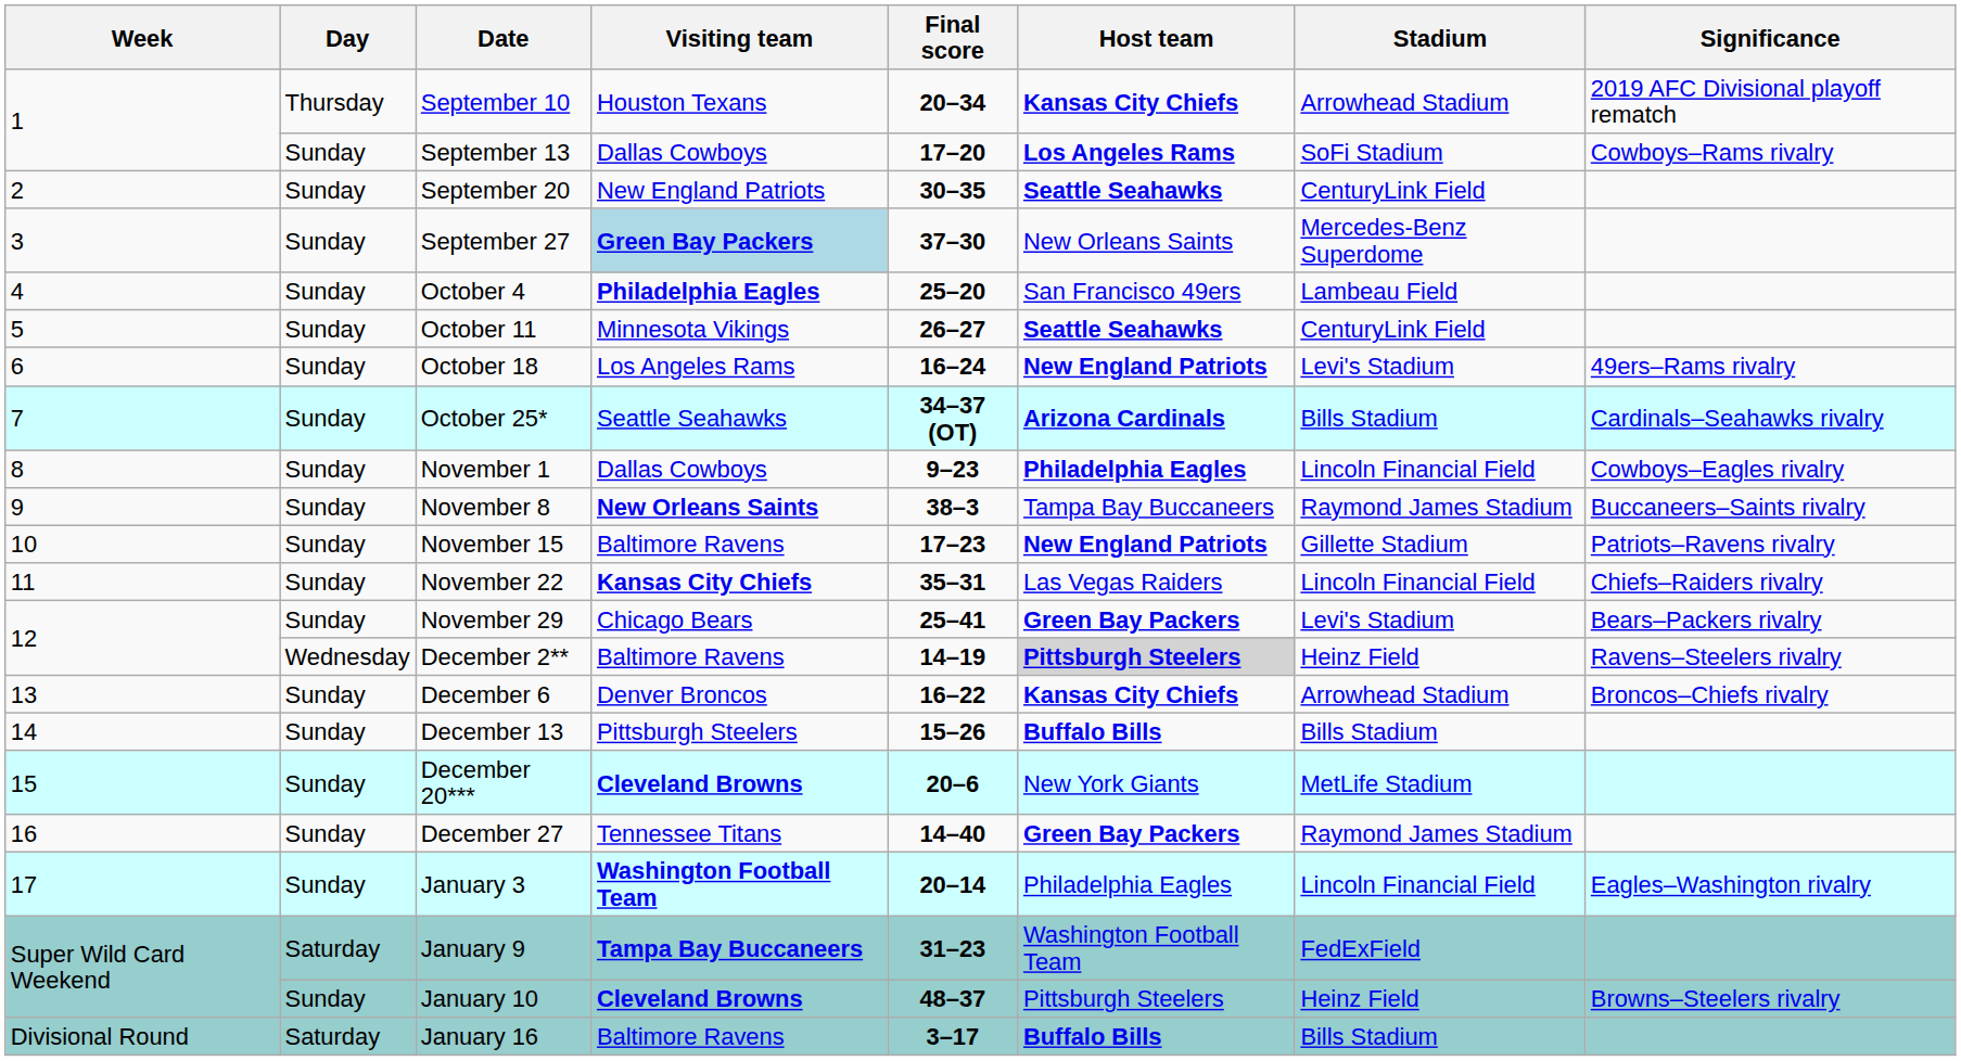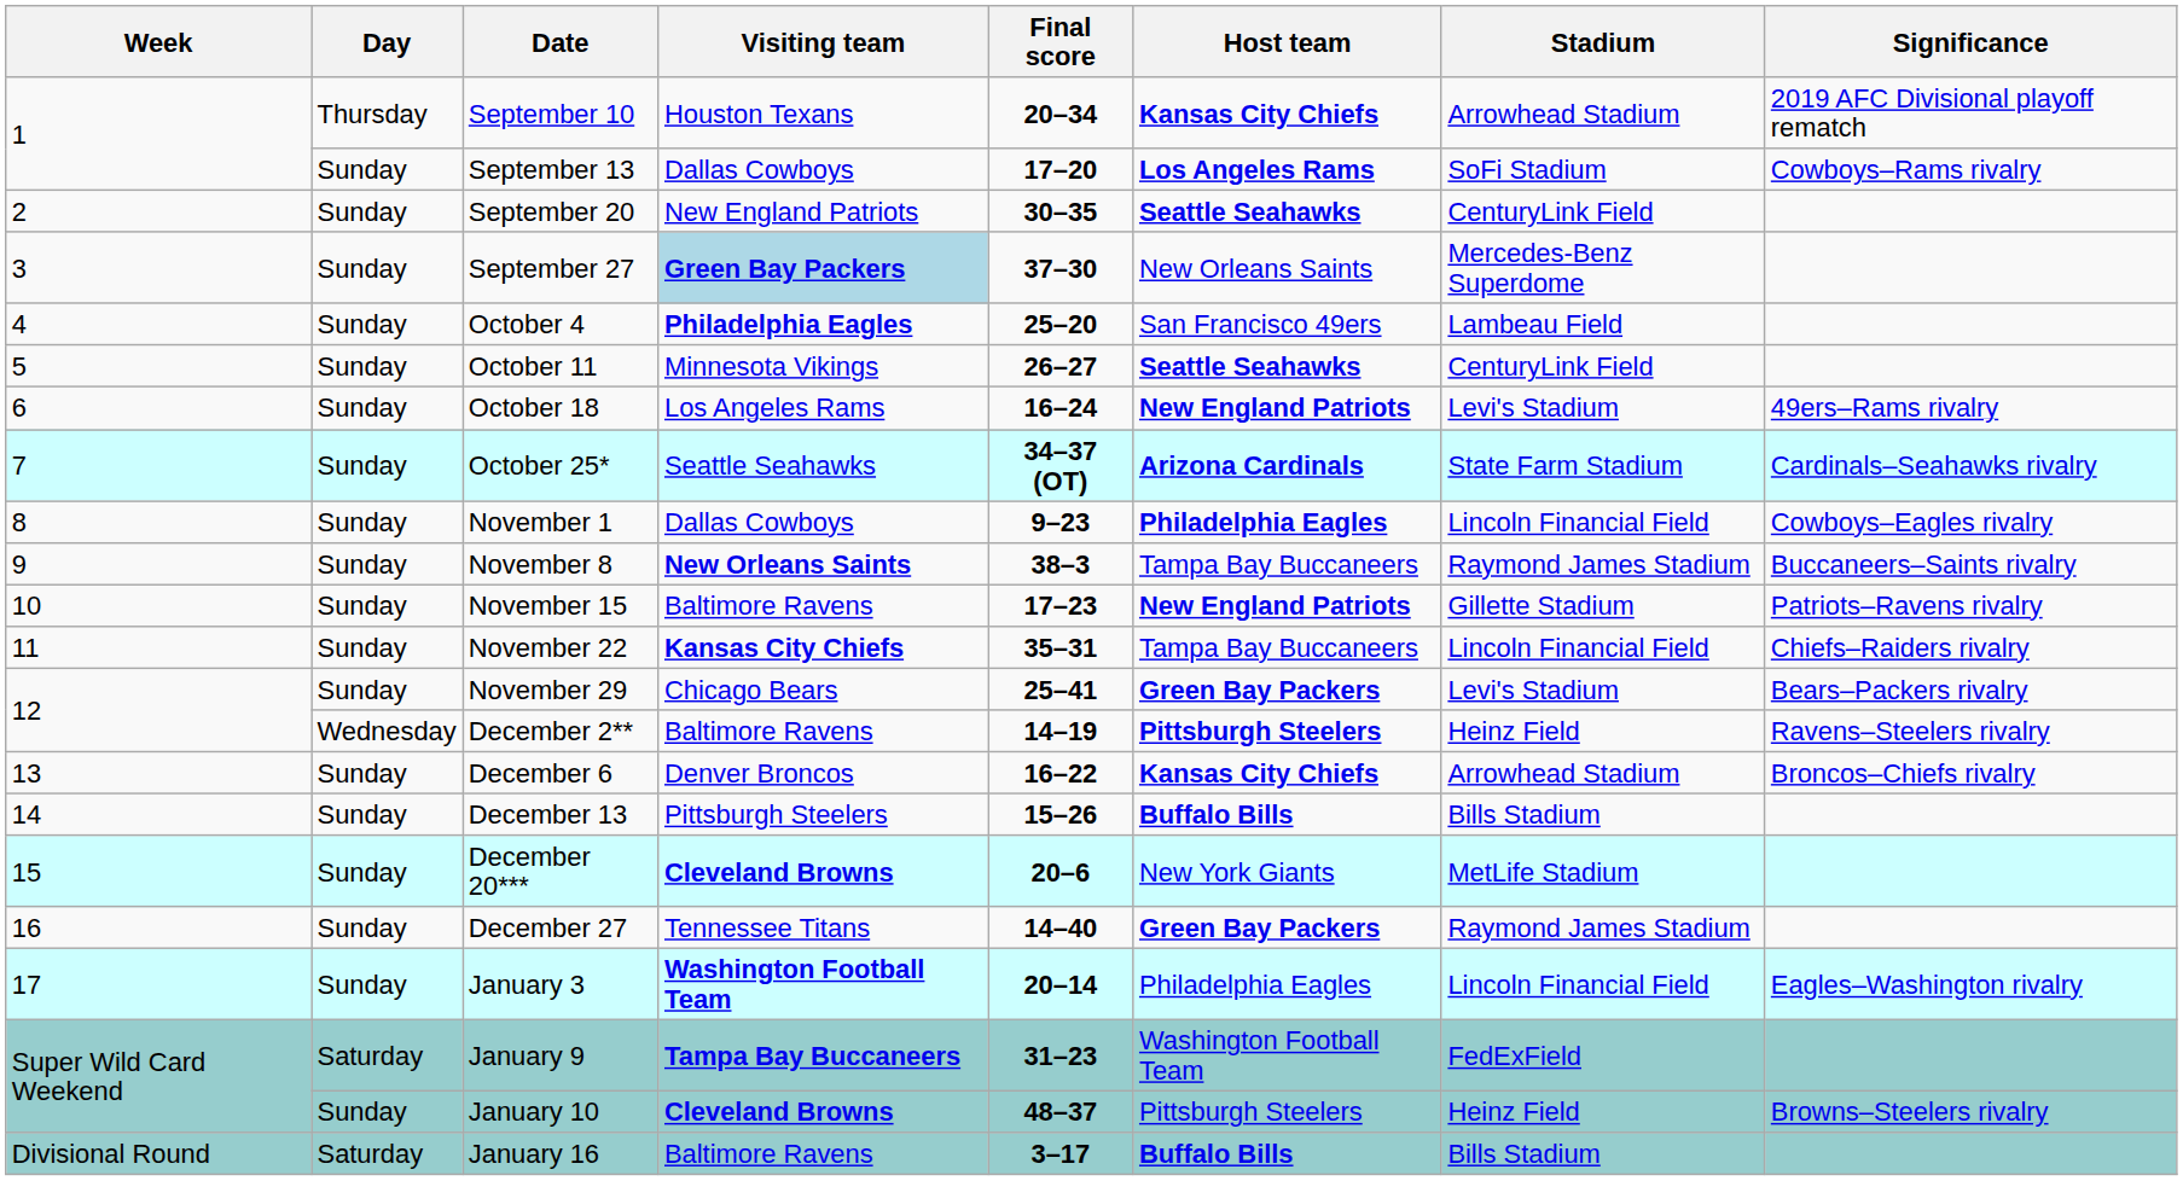October 25* | Stadium: Bills Stadium -> State Farm Stadium
November 22 | Host team: Las Vegas Raiders -> Tampa Bay Buccaneers
December 2** | Host team: lightgrey background -> no background
